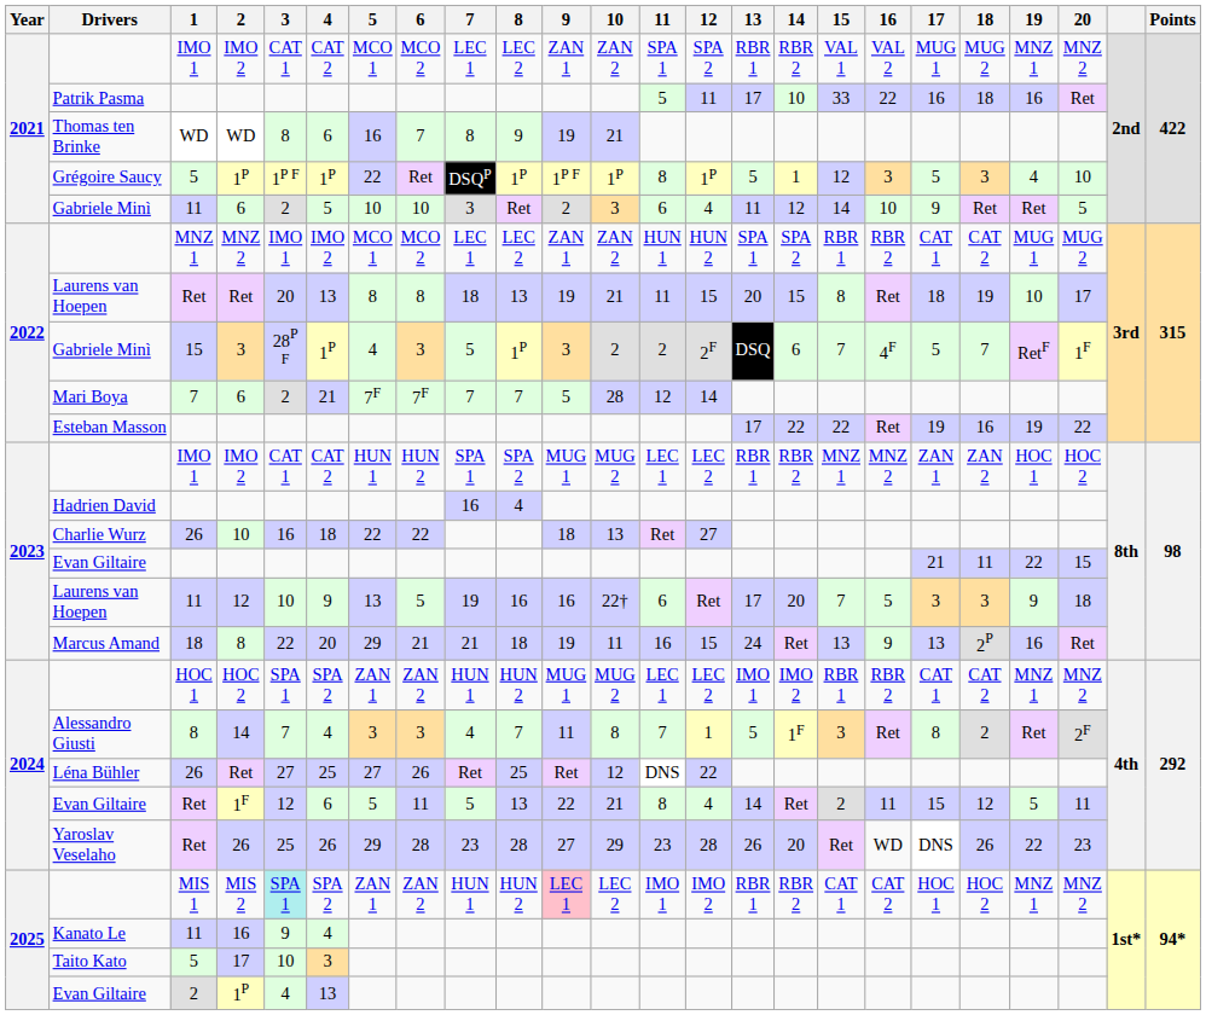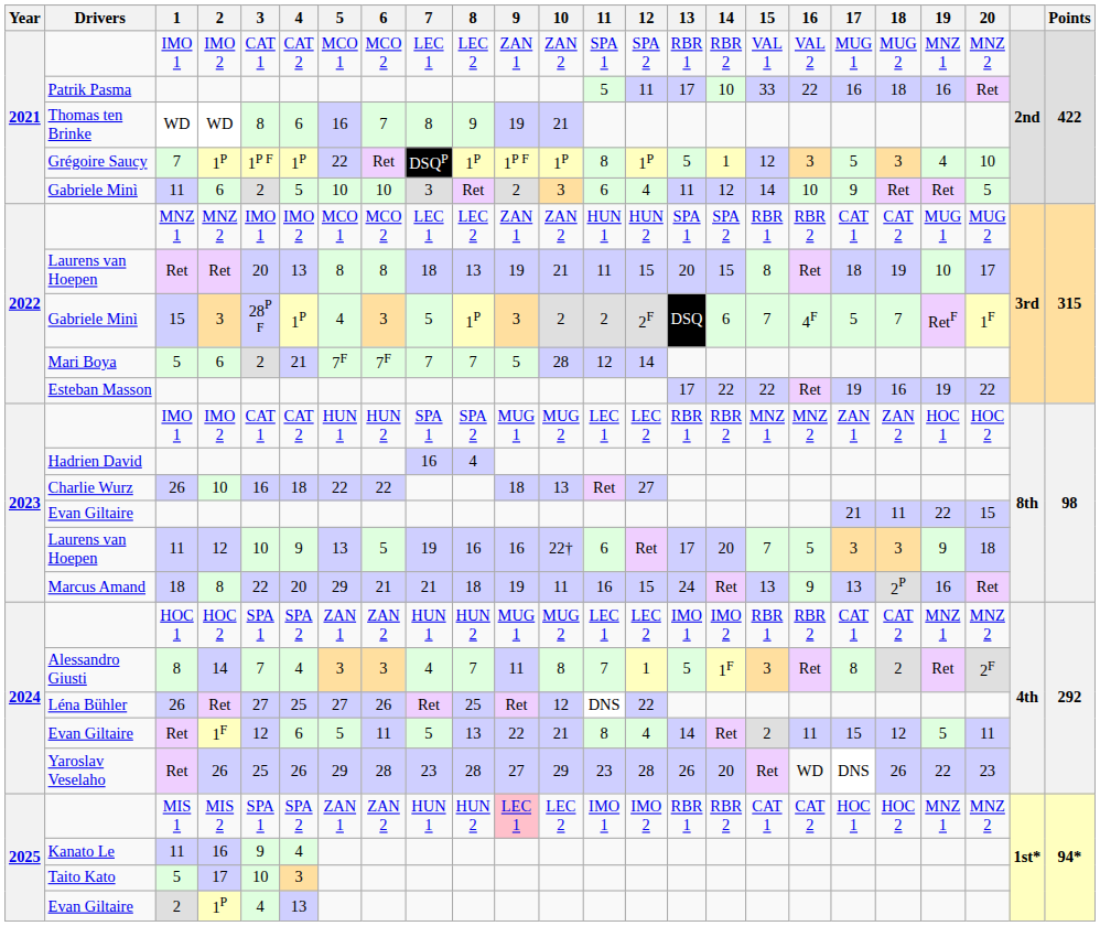Grégoire Saucy / 1P | 1: 5 -> 7
Mari Boya / 6 | 1: 7 -> 5
MIS 2 | 3: paleturquoise background -> no background
